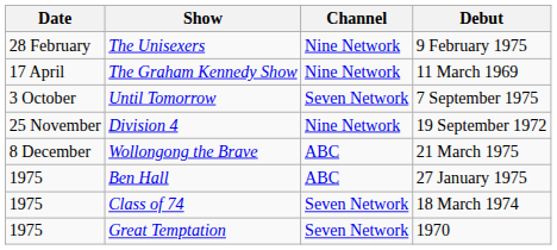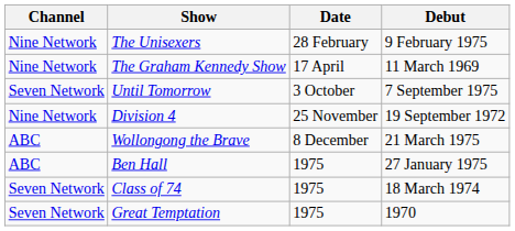columns swapped: Date <-> Channel
